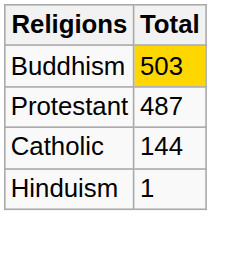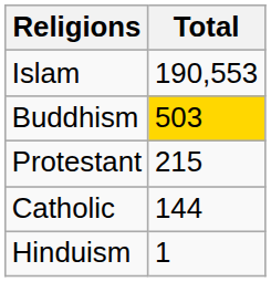+ row: Islam | 190,553
Protestant | Total: 487 -> 215
